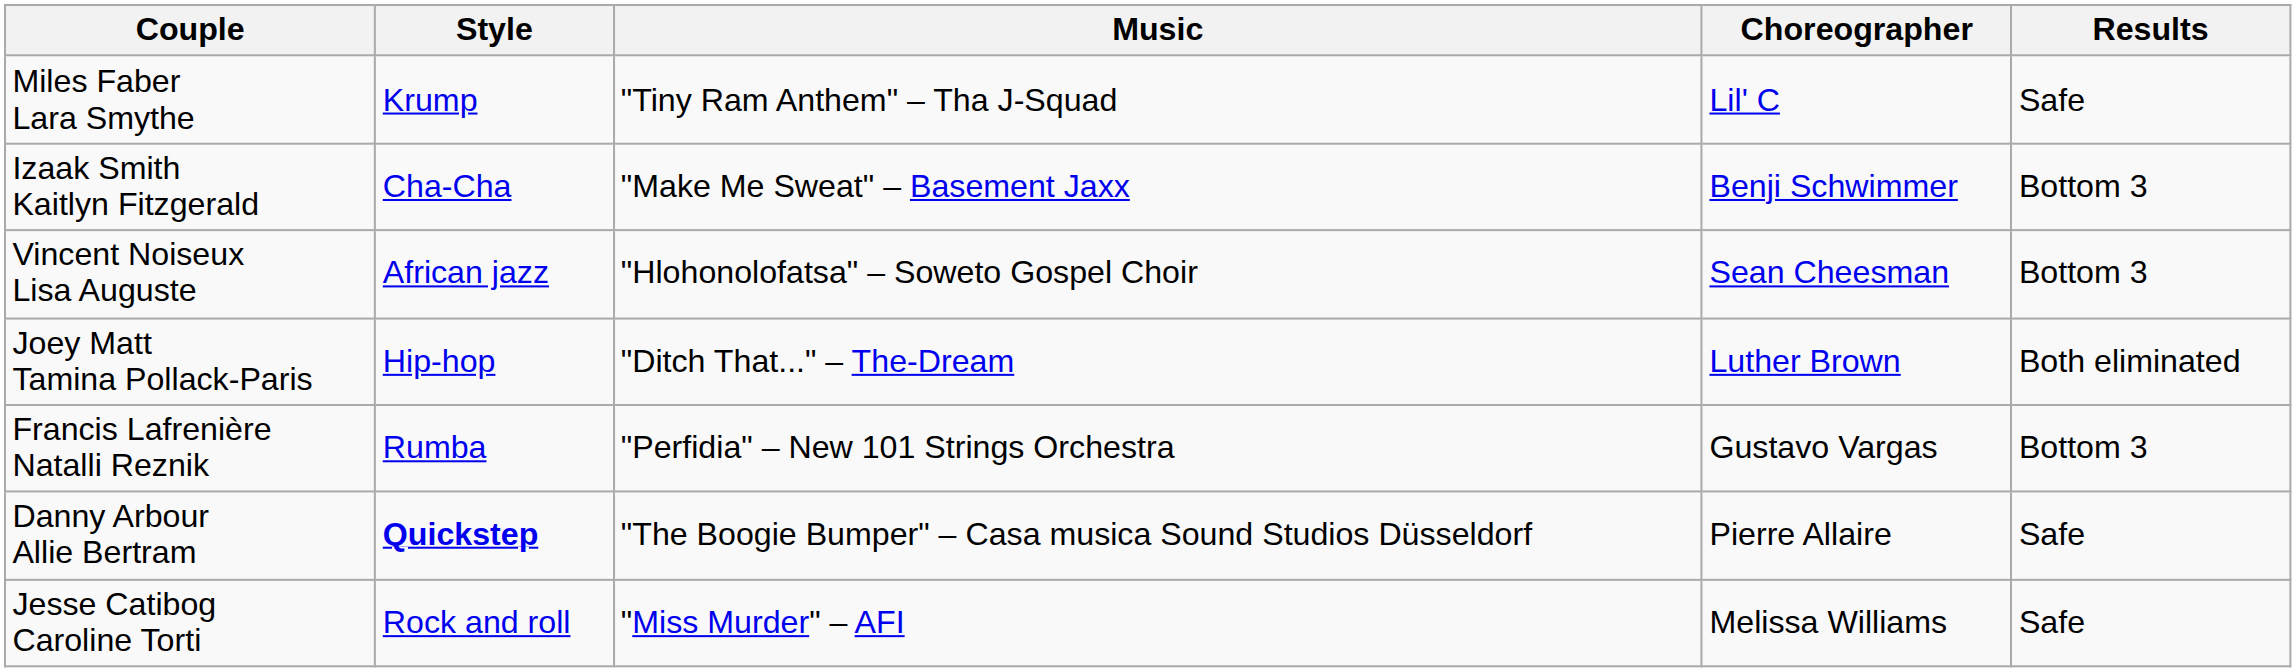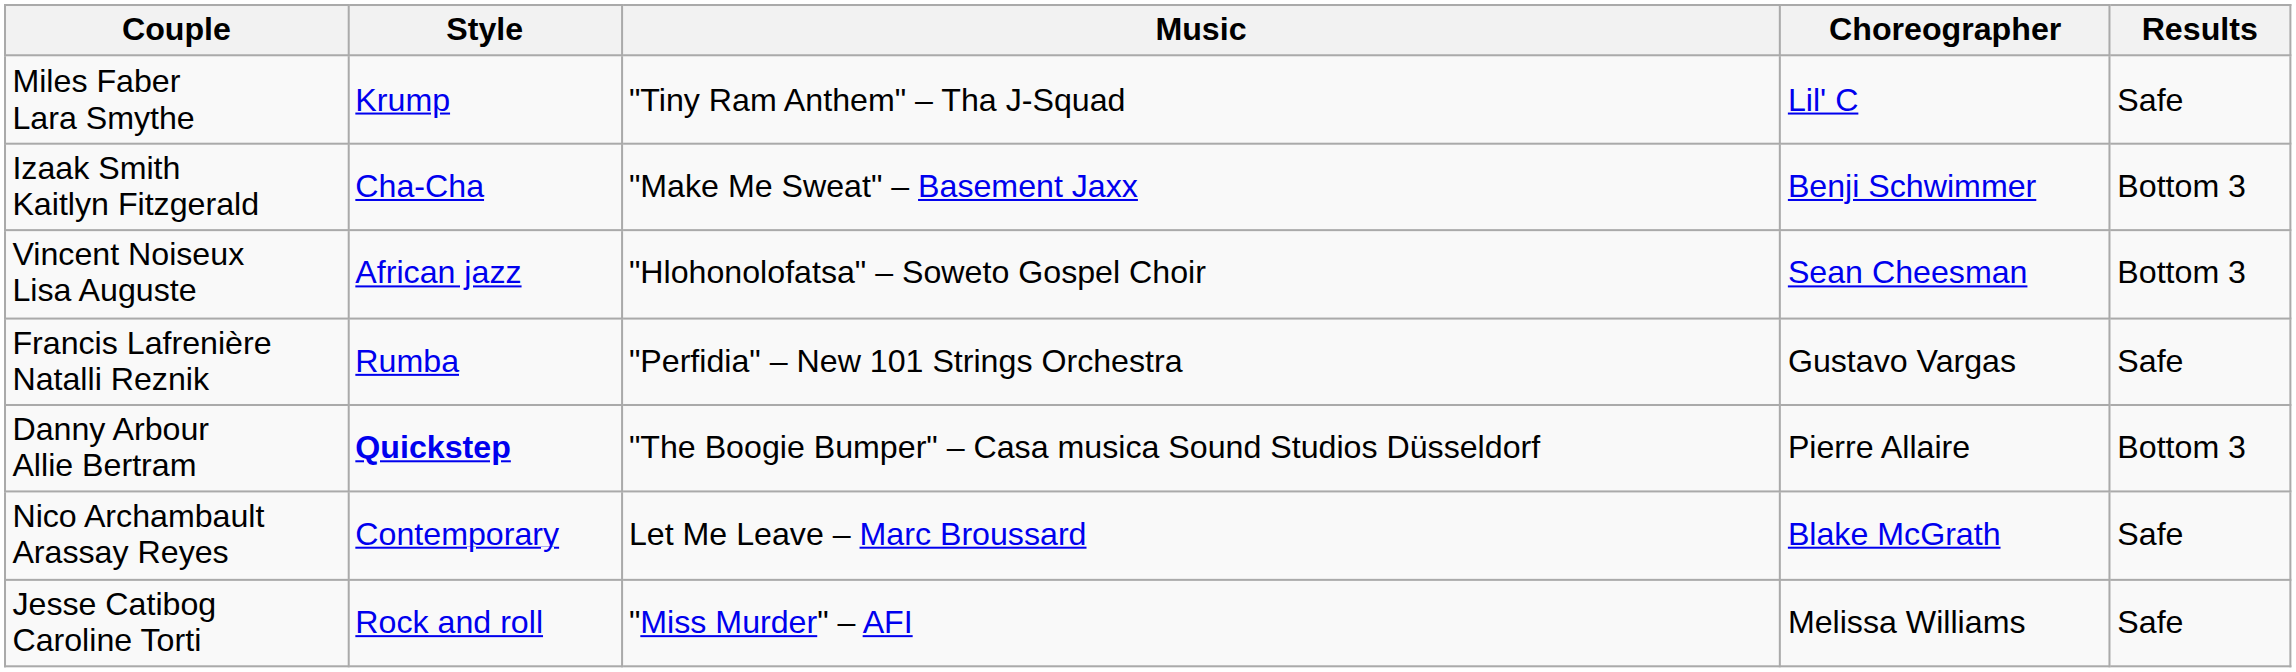- row: Joey Matt Tamina Pollack-Paris | Hip-hop | "Ditch That..." – The-Dream | Luther Brown | Both eliminated
Francis Lafrenière Natalli Reznik | Results: Bottom 3 -> Safe
Danny Arbour Allie Bertram | Results: Safe -> Bottom 3
+ row: Nico Archambault Arassay Reyes | Contemporary | Let Me Leave – Marc Broussard | Blake McGrath | Safe
